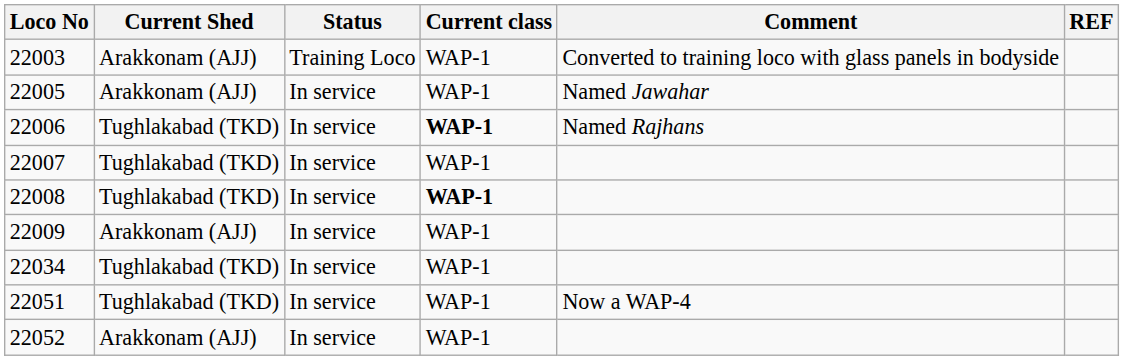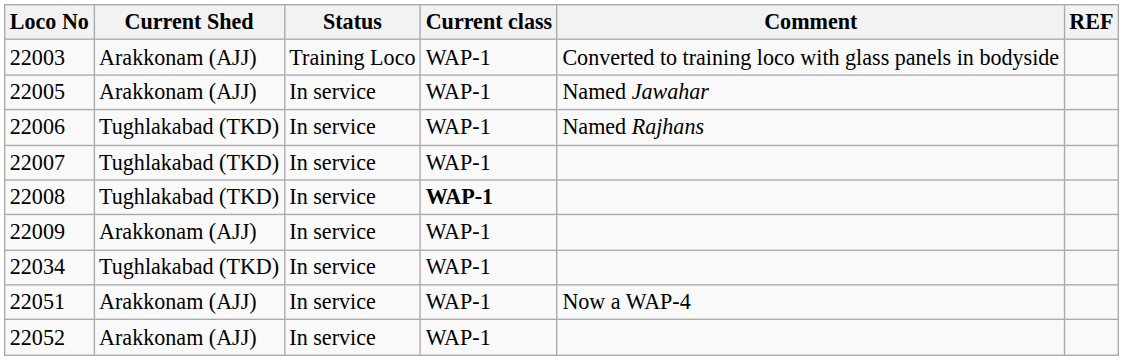22006 | Current class: bold -> normal
22051 | Current Shed: Tughlakabad (TKD) -> Arakkonam (AJJ)
